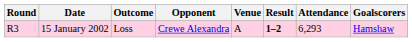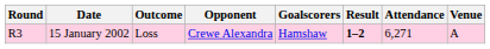columns swapped: Venue <-> Goalscorers
15 January 2002 | Attendance: 6,293 -> 6,271
